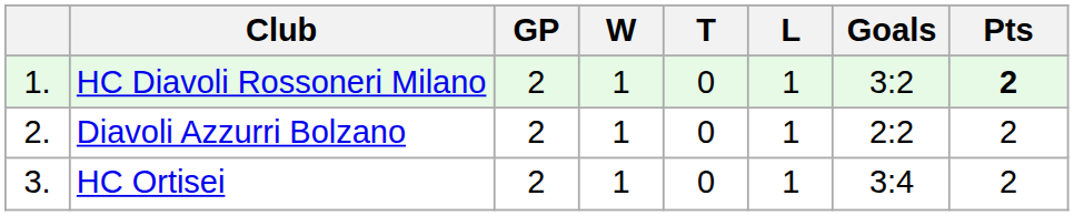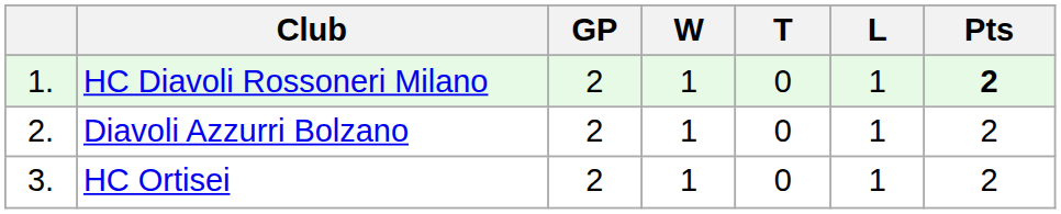- column: Goals | 3:2 | 2:2 | 3:4
